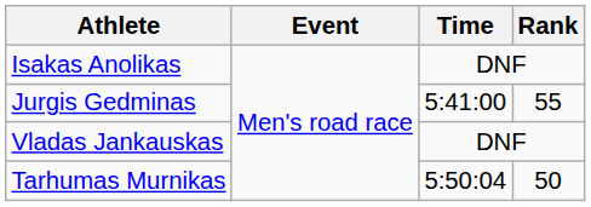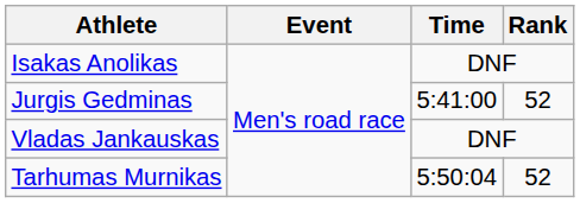Jurgis Gedminas | Rank: 55 -> 52
Tarhumas Murnikas | Rank: 50 -> 52
